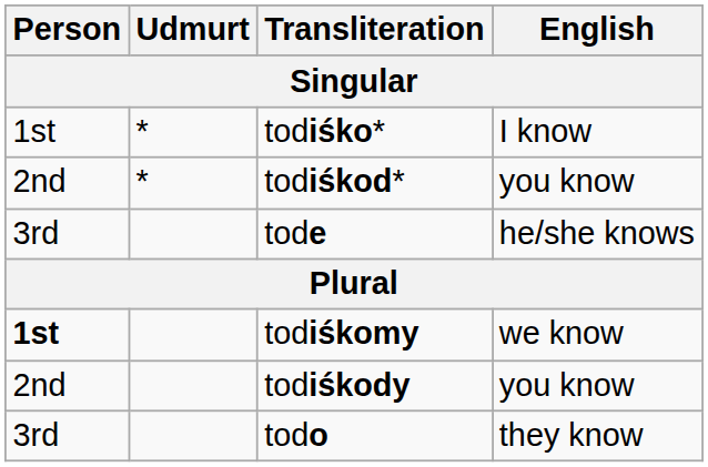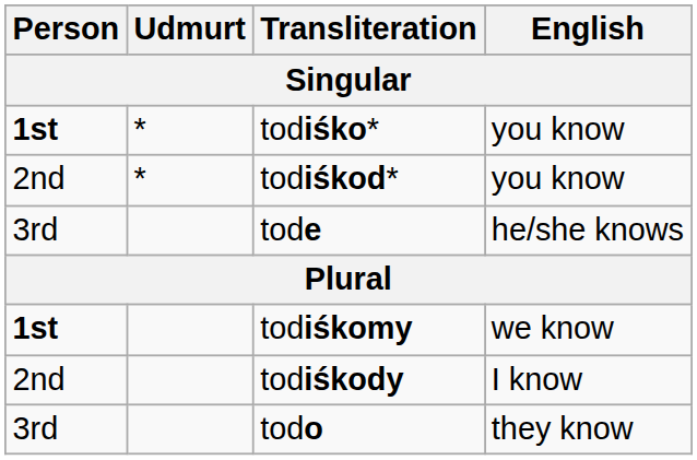todiśko* | Person: normal -> bold
todiśko* | English: I know -> you know
todiśkody | English: you know -> I know
